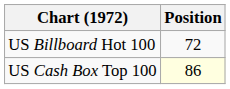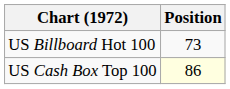US Billboard Hot 100 | Position: 72 -> 73
